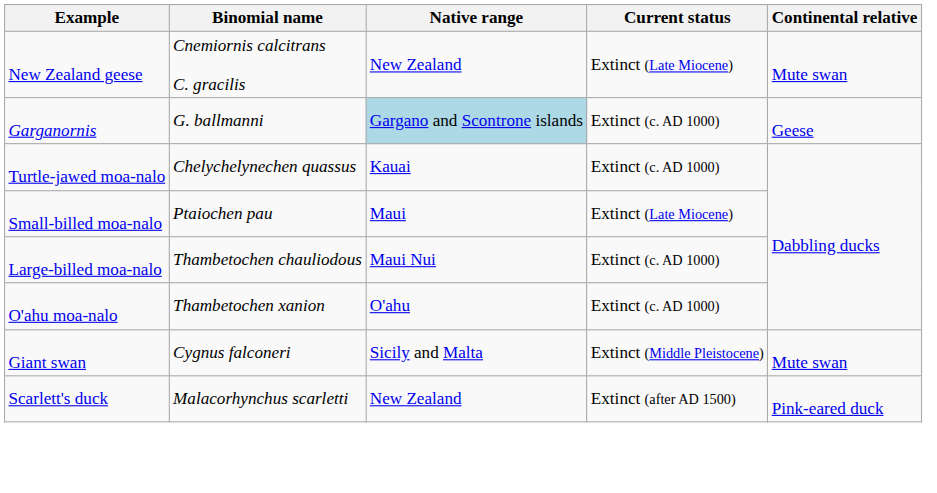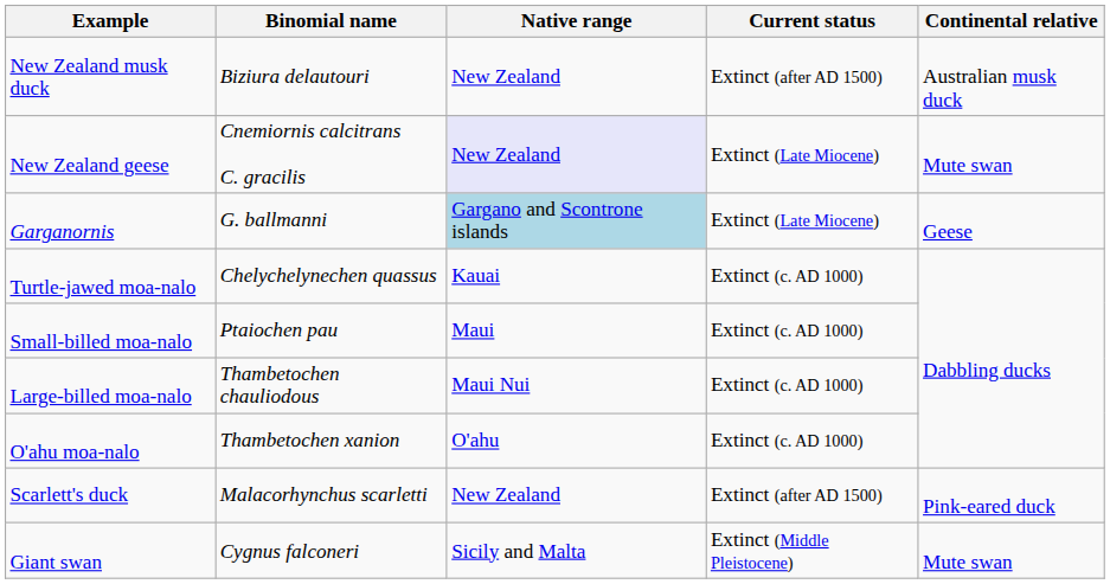+ row: New Zealand musk duck | Biziura delautouri | New Zealand | Extinct (after AD 1500) | Australian musk duck
New Zealand geese | Native range: no background -> lavender background
Garganornis | Current status: Extinct (c. AD 1000) -> Extinct (Late Miocene)
Small-billed moa-nalo | Current status: Extinct (Late Miocene) -> Extinct (c. AD 1000)
rows swapped: Giant swan <-> Scarlett's duck
